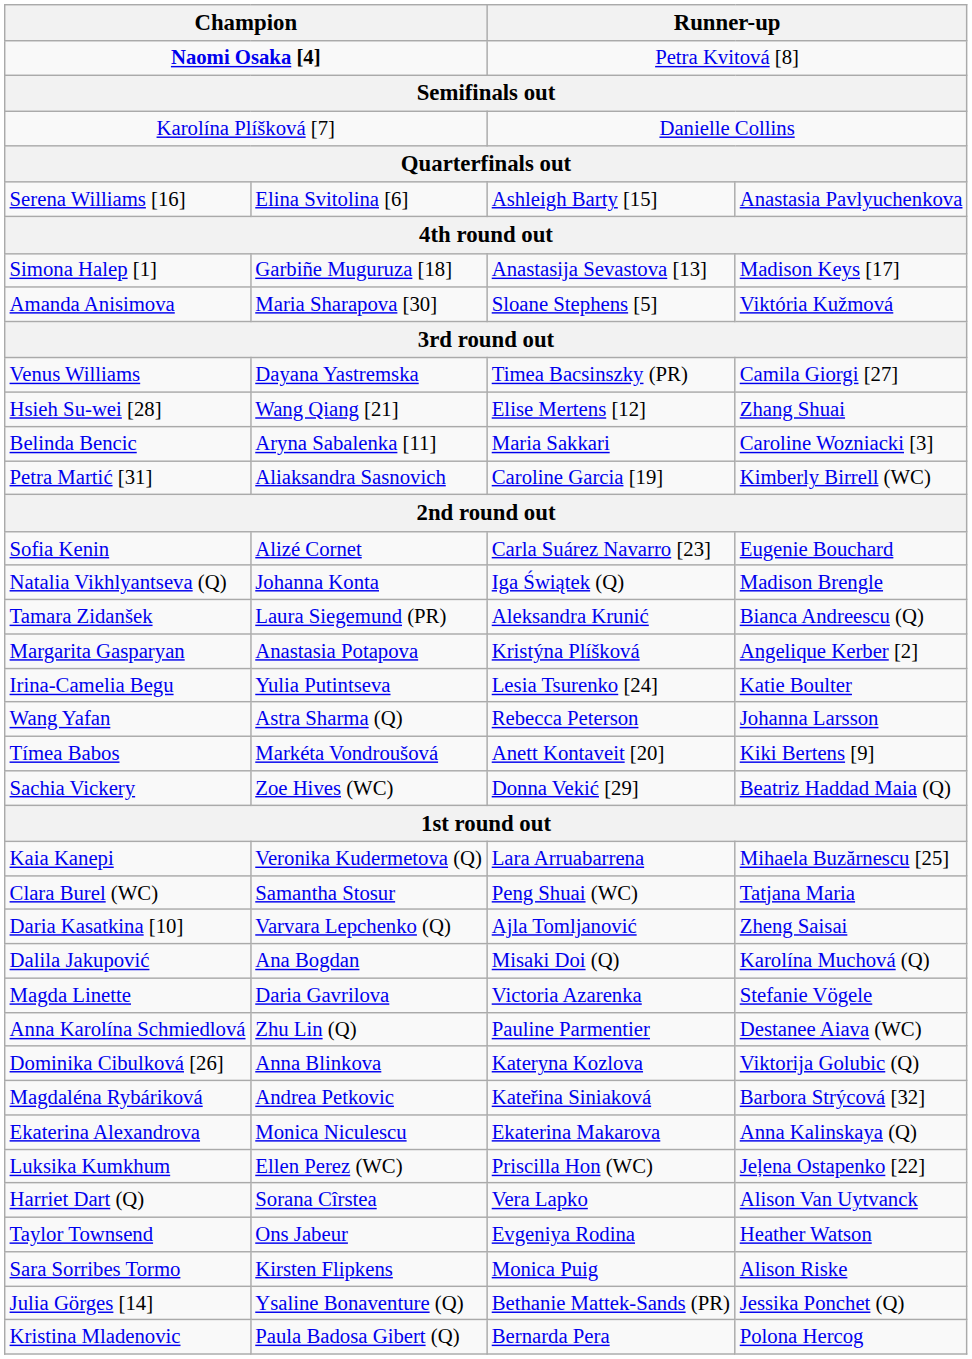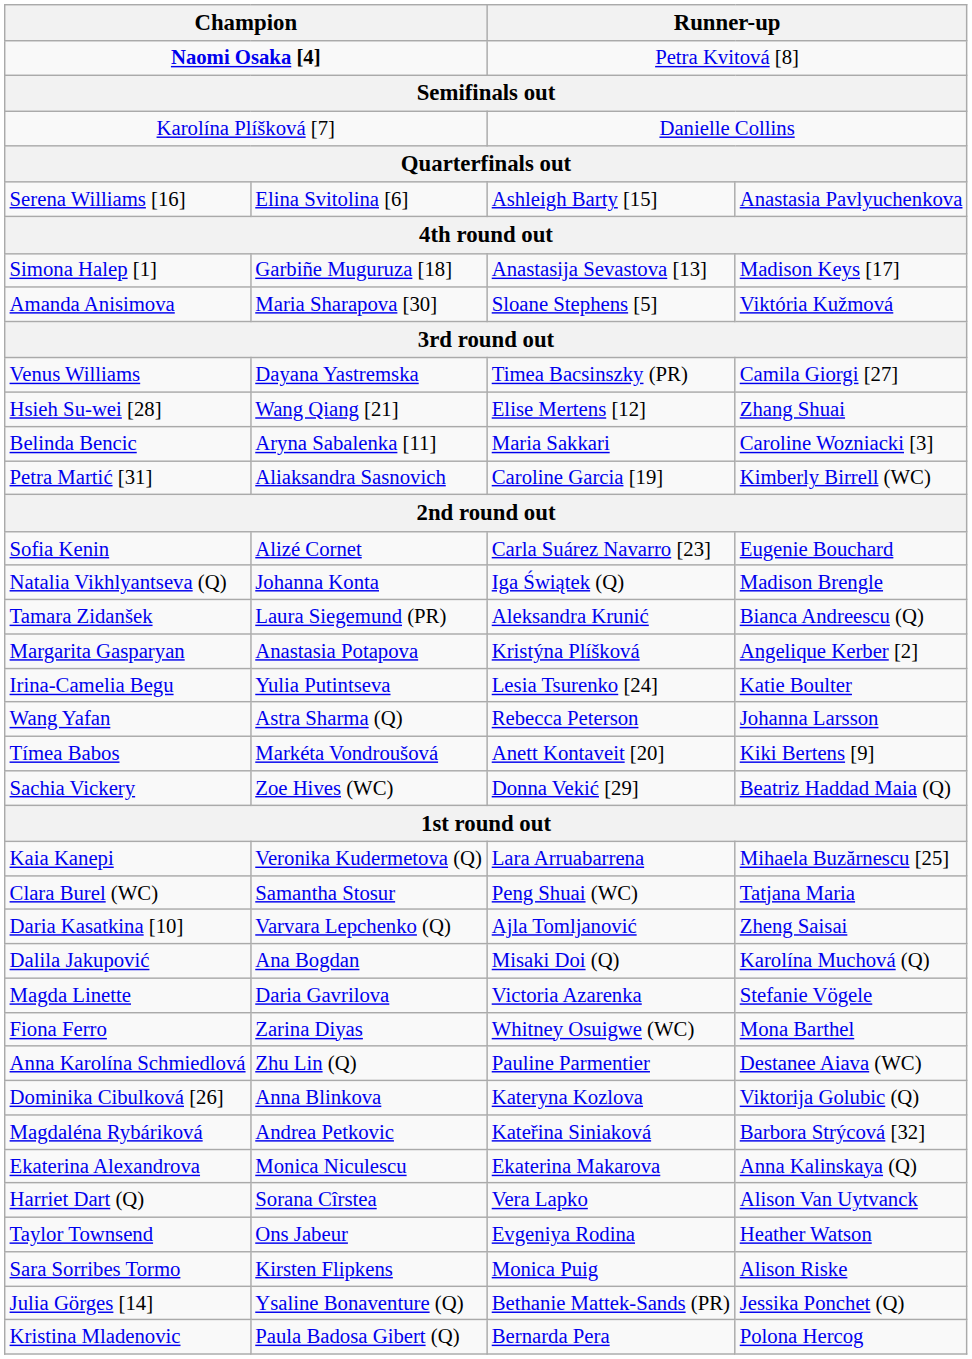+ row: Fiona Ferro | Zarina Diyas | Whitney Osuigwe (WC) | Mona Barthel
- row: Luksika Kumkhum | Ellen Perez (WC) | Priscilla Hon (WC) | Jeļena Ostapenko [22]
